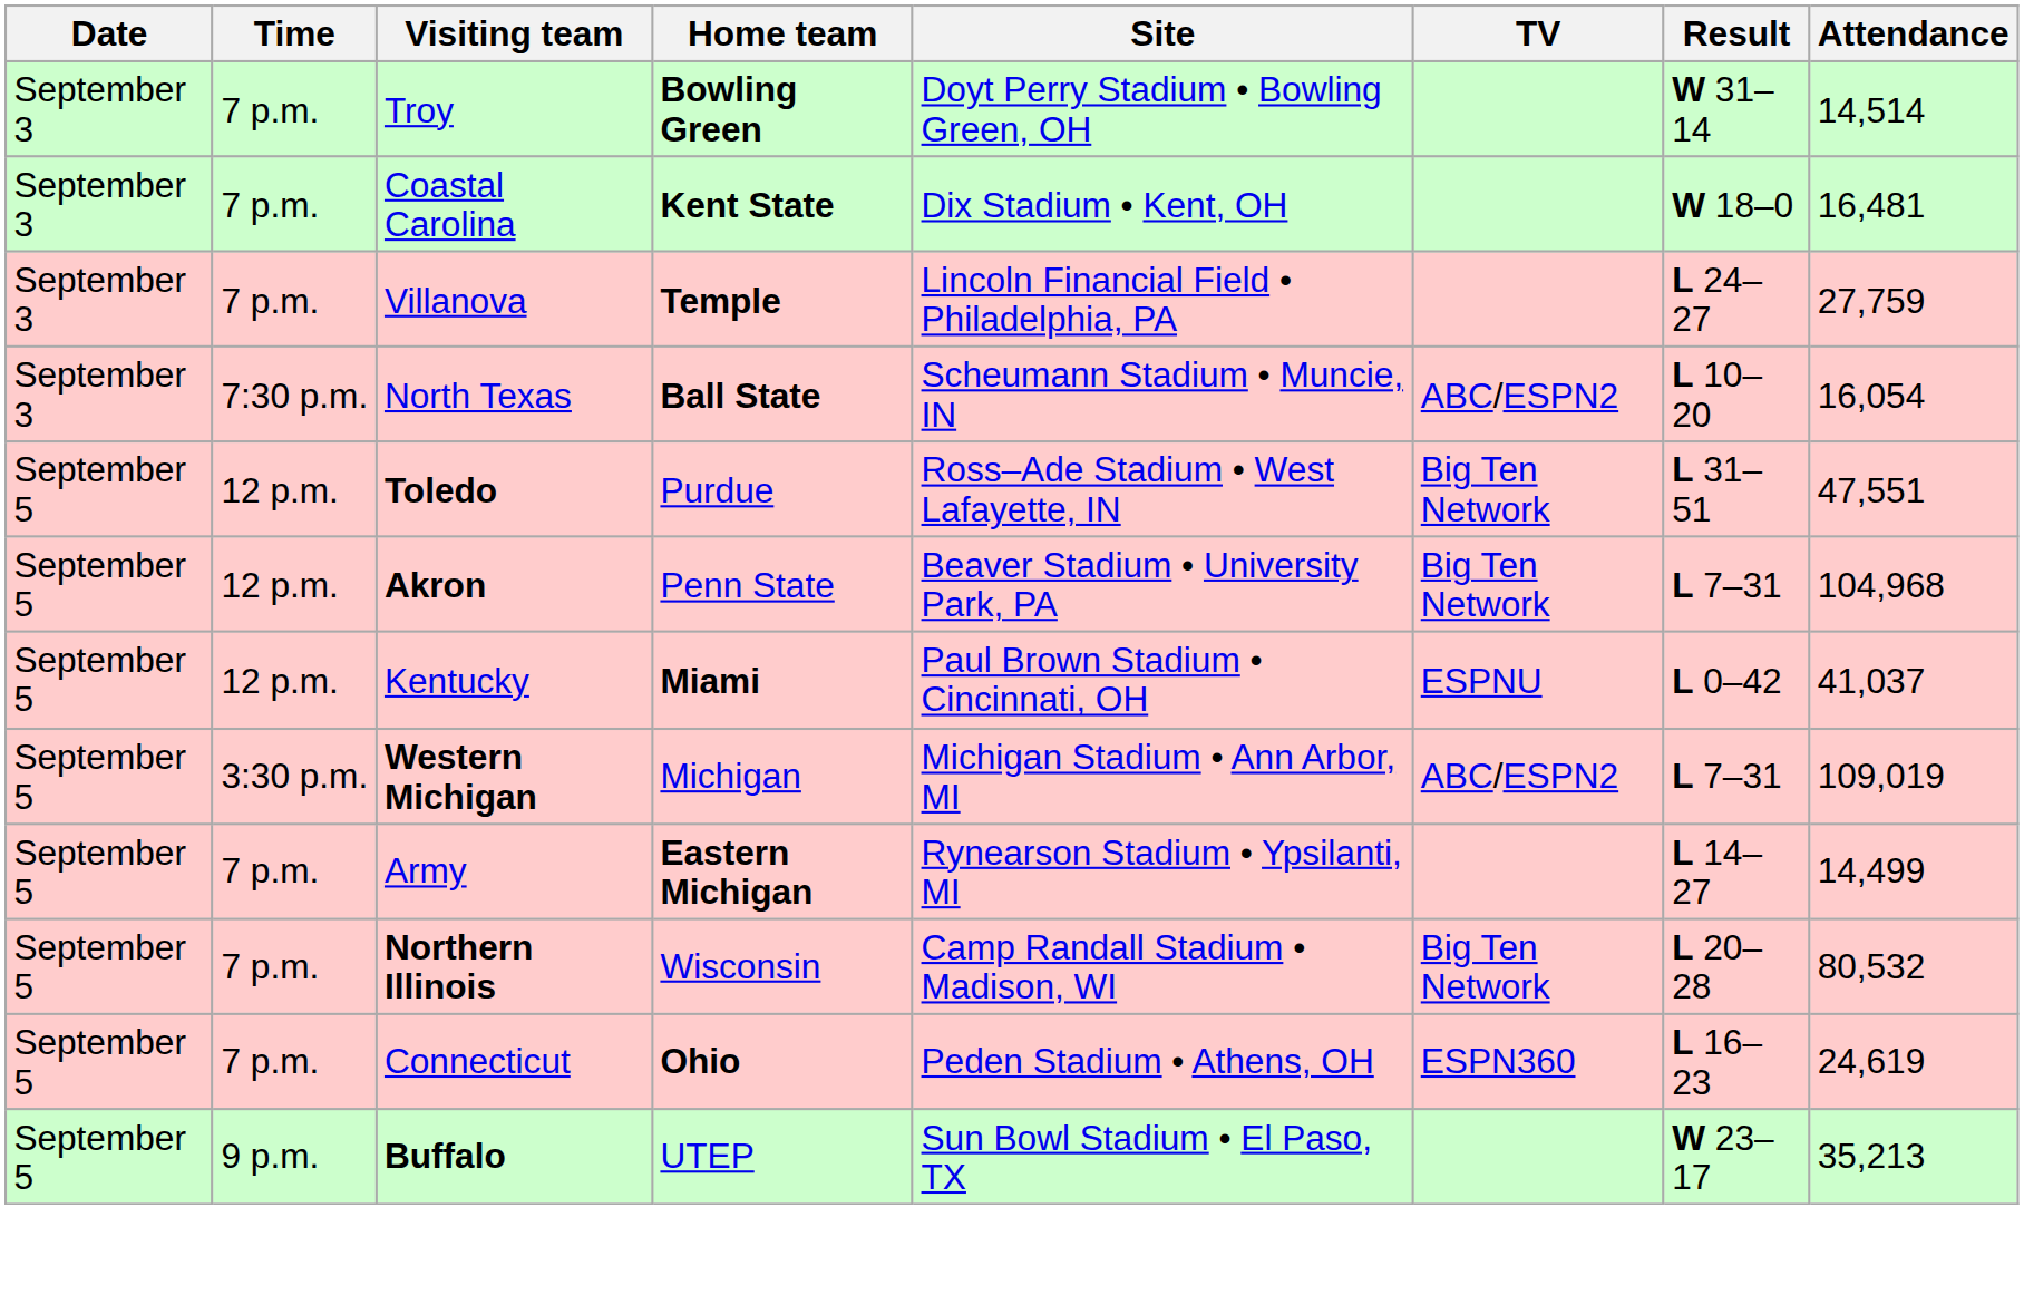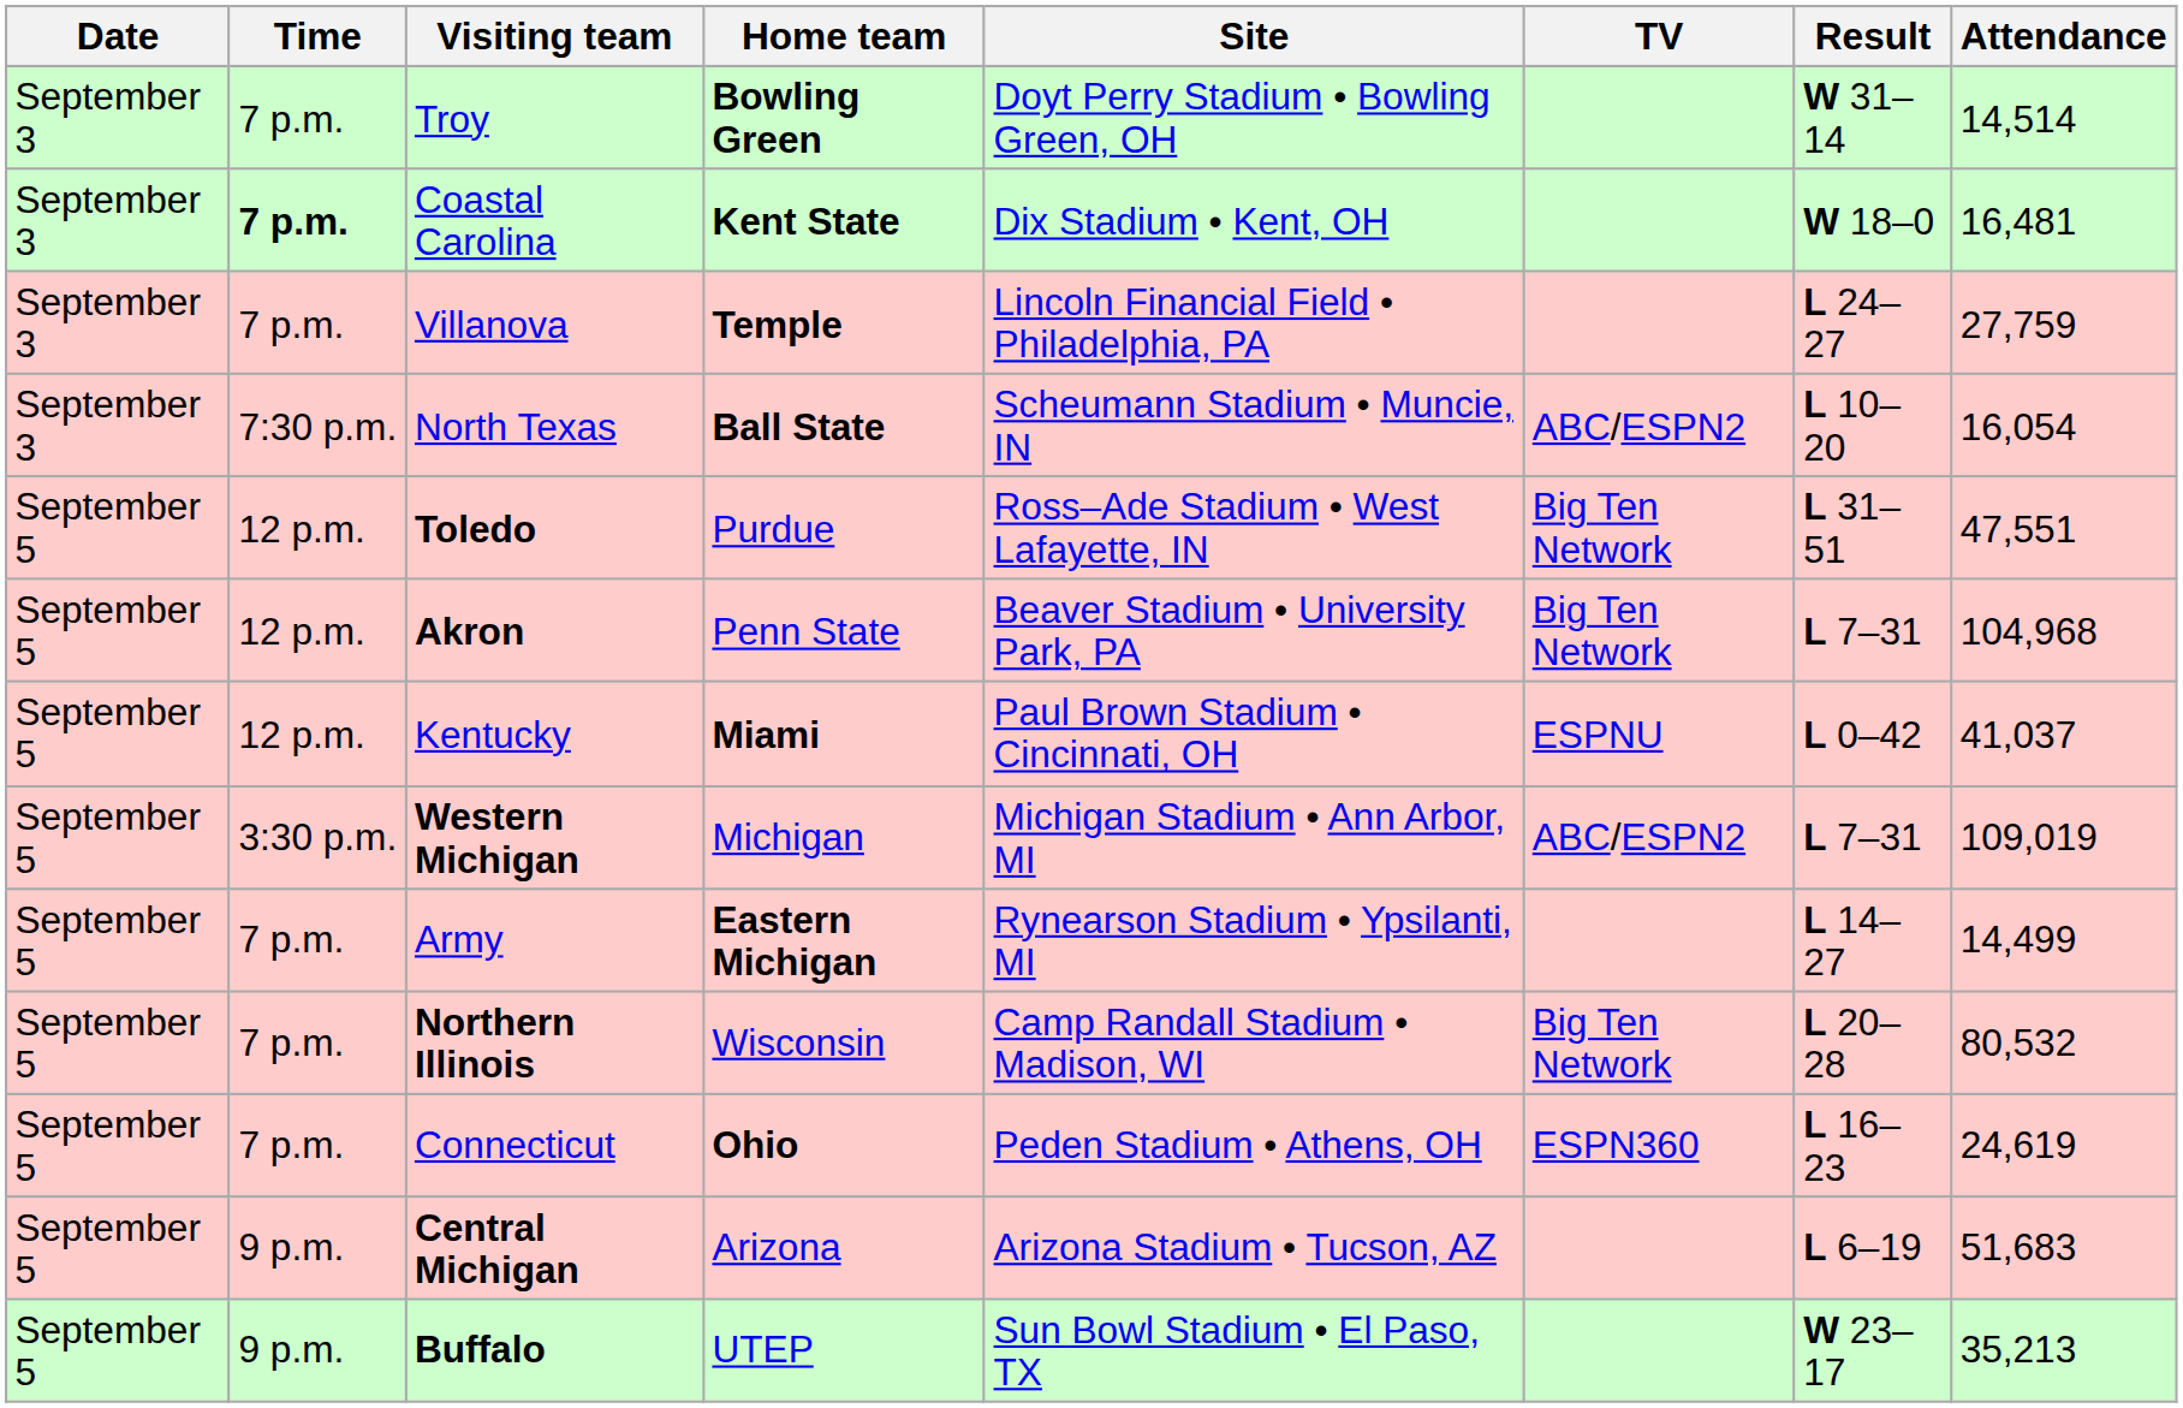Coastal Carolina | Time: normal -> bold
+ row: September 5 | 9 p.m. | Central Michigan | Arizona | Arizona Stadium • Tucson, AZ | L 6–19 | 51,683
